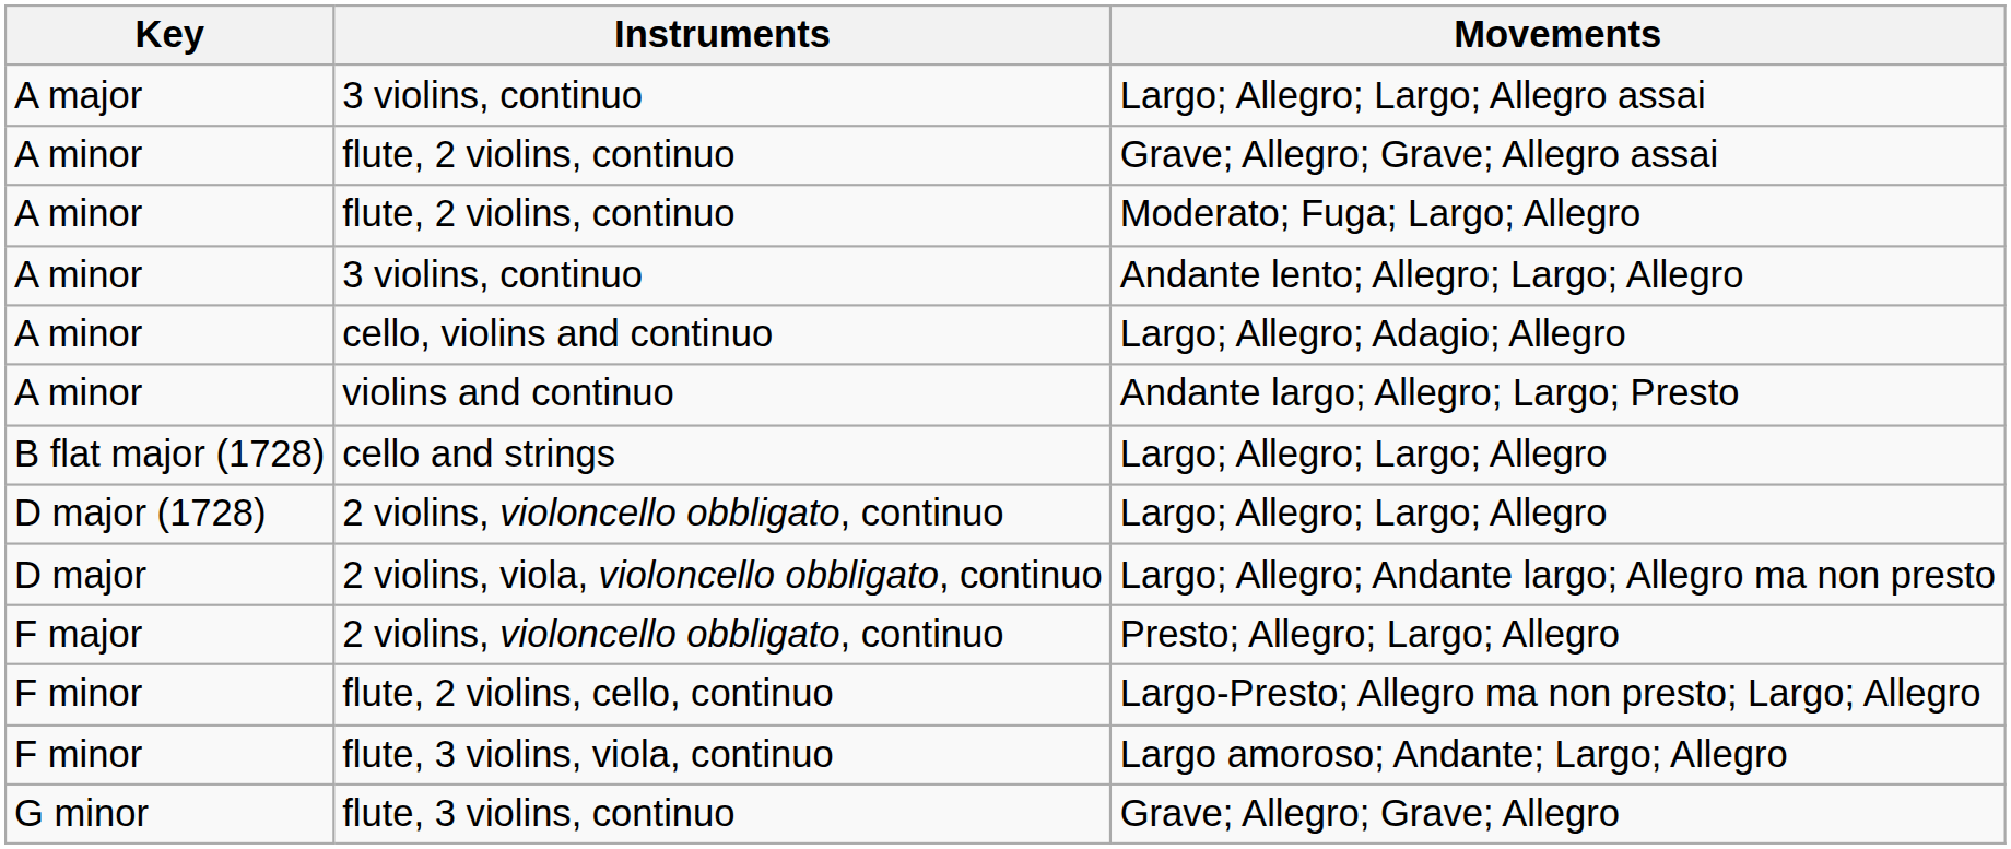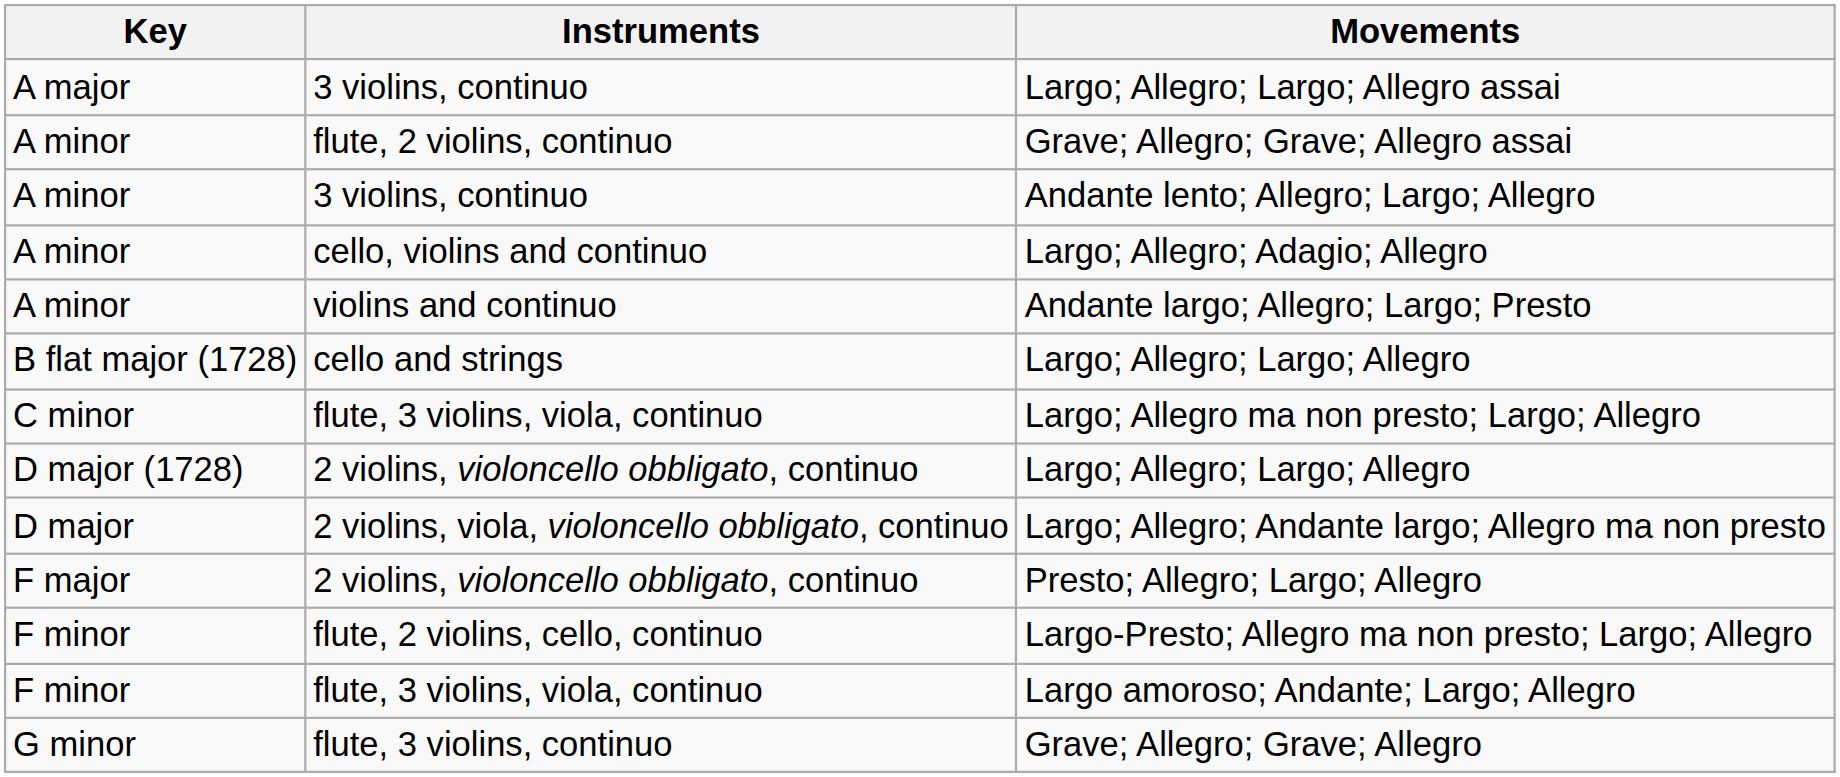- row: A minor | flute, 2 violins, continuo | Moderato; Fuga; Largo; Allegro
+ row: C minor | flute, 3 violins, viola, continuo | Largo; Allegro ma non presto; Largo; Allegro
